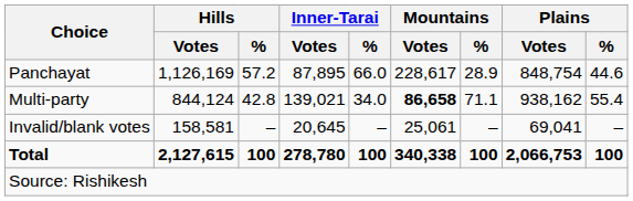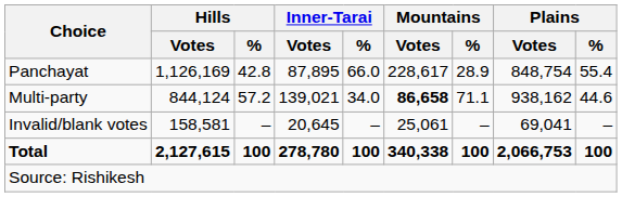Panchayat | Hills / %: 57.2 -> 42.8
Panchayat | Plains / %: 44.6 -> 55.4
Multi-party | Hills / %: 42.8 -> 57.2
Multi-party | Plains / %: 55.4 -> 44.6
